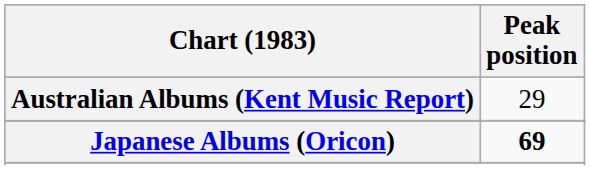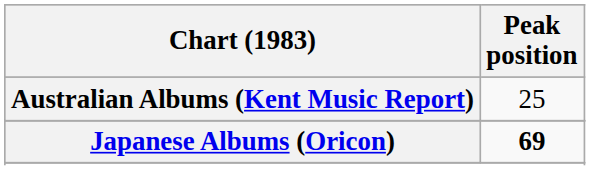Australian Albums (Kent Music Report) | Peak position: 29 -> 25
